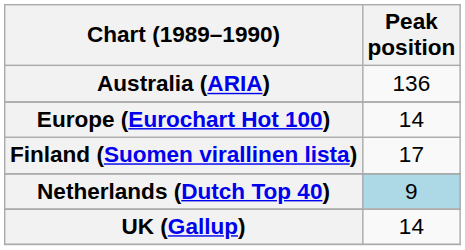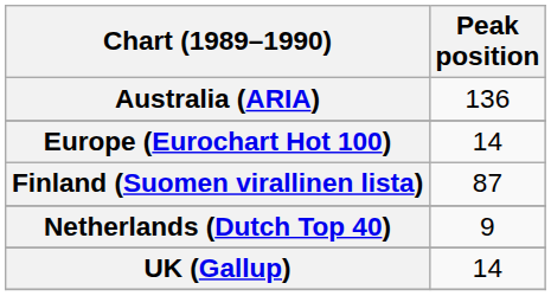Finland (Suomen virallinen lista) | Peak position: 17 -> 87
Netherlands (Dutch Top 40) | Peak position: lightblue background -> no background
